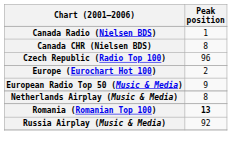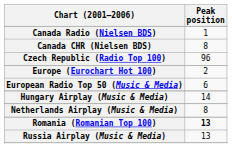European Radio Top 50 (Music & Media) | Peak position: 9 -> 6
+ row: Hungary Airplay (Music & Media) | 14
Russia Airplay (Music & Media) | Peak position: 92 -> 13
